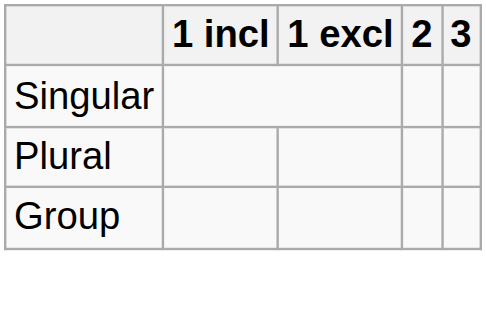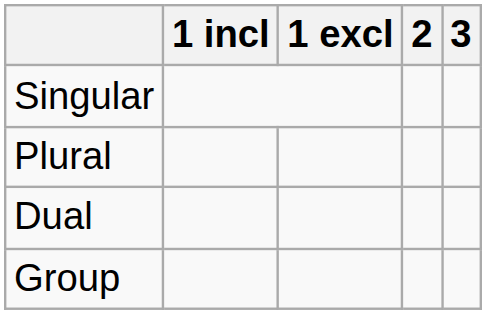+ row: Dual
